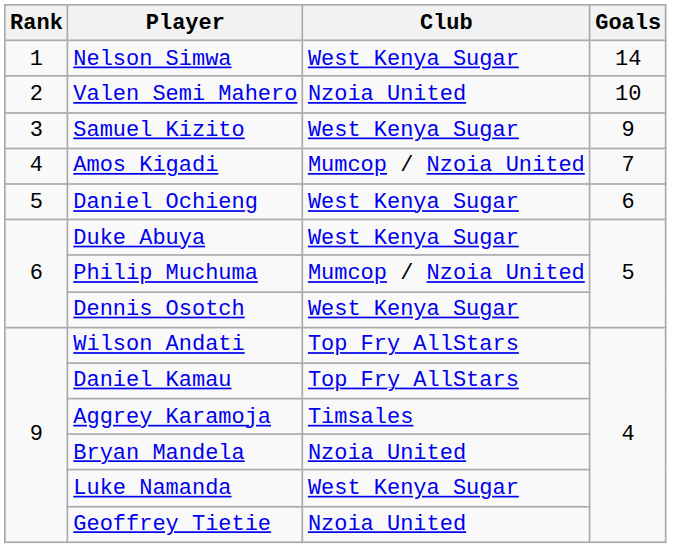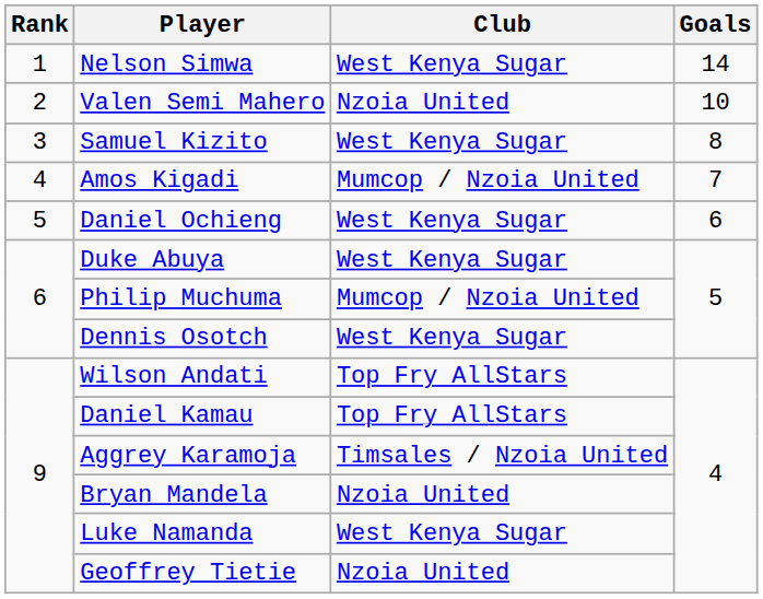Samuel Kizito | Goals: 9 -> 8
Aggrey Karamoja | Club: Timsales -> Timsales / Nzoia United
